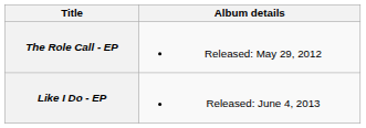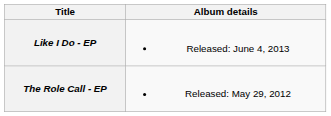rows swapped: The Role Call - EP <-> Like I Do - EP
